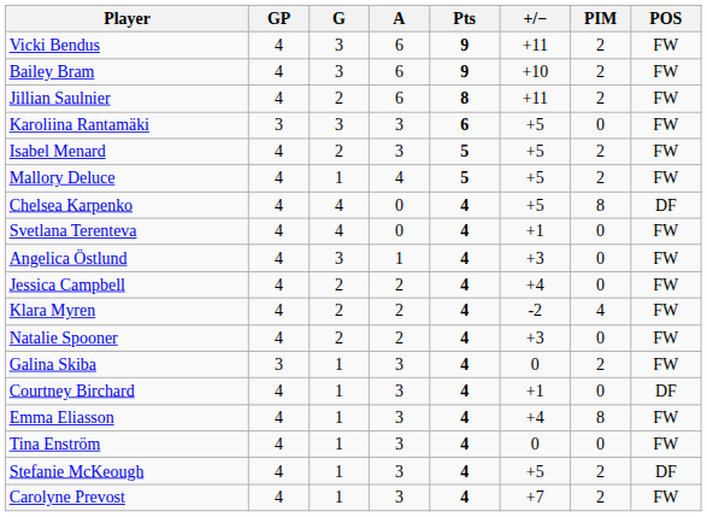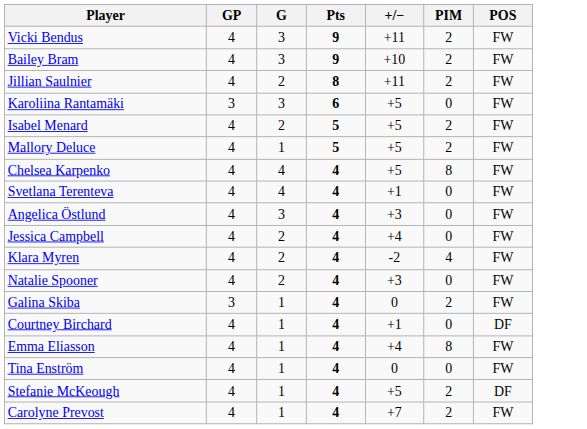- column: A | 6 | 6 | 6 | 3 | 3 | 4 | 0 | 0 | 1 | 2 | 2 | 2 | 3 | 3 | 3 | 3 | 3 | 3
Chelsea Karpenko | POS: DF -> FW
